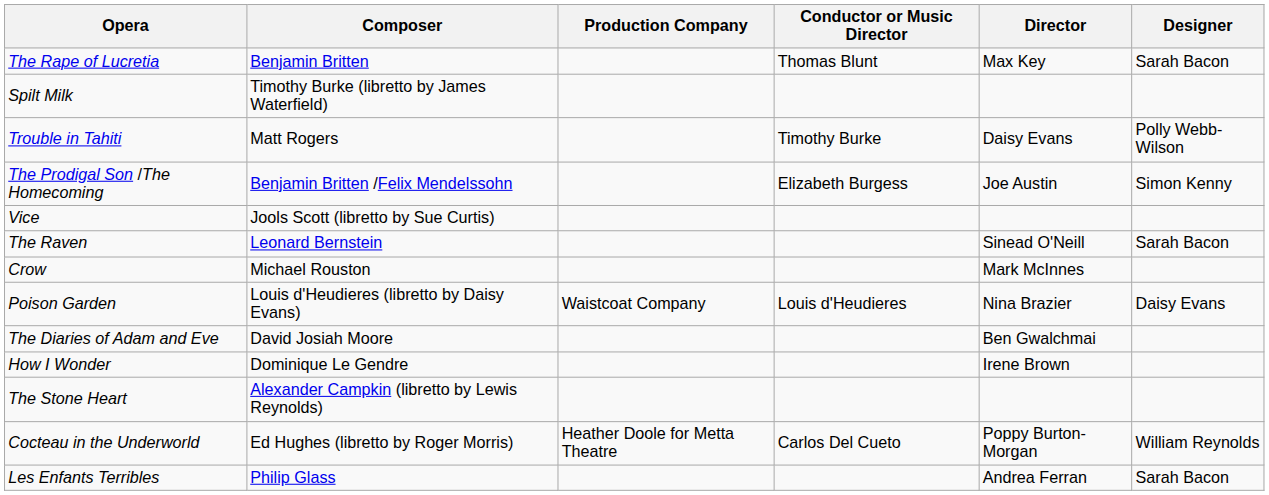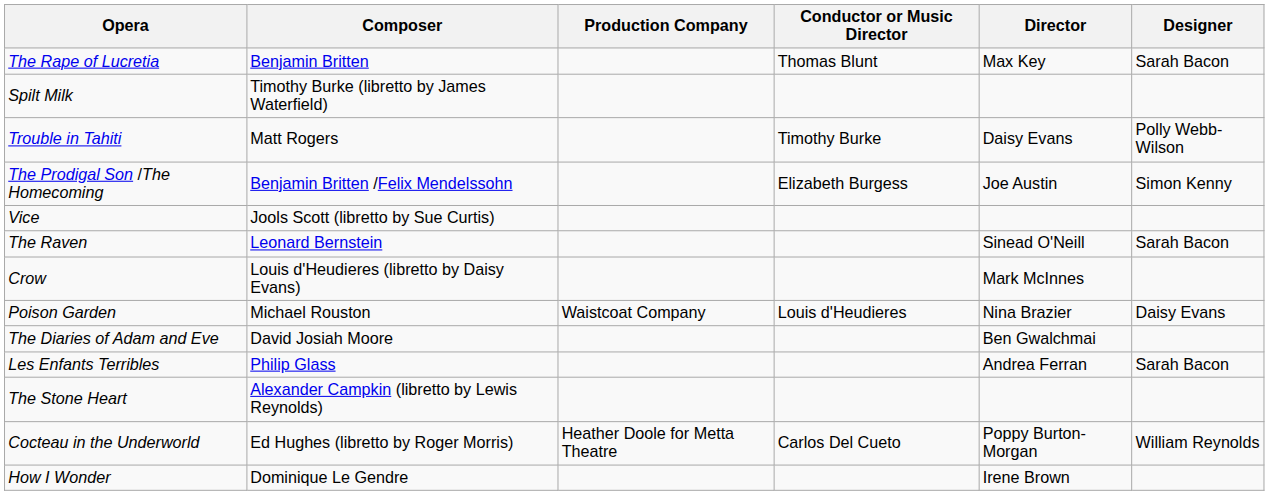Crow | Composer: Michael Rouston -> Louis d'Heudieres (libretto by Daisy Evans)
Poison Garden | Composer: Louis d'Heudieres (libretto by Daisy Evans) -> Michael Rouston
rows swapped: How I Wonder <-> Les Enfants Terribles
